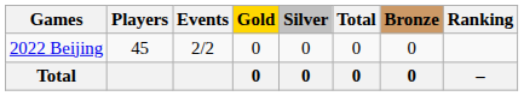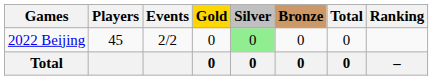columns swapped: Bronze <-> Total
2022 Beijing | Silver: no background -> lightgreen background
